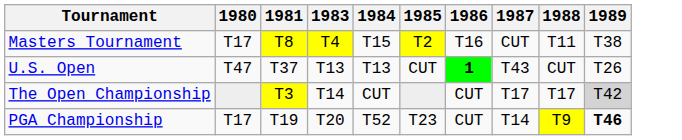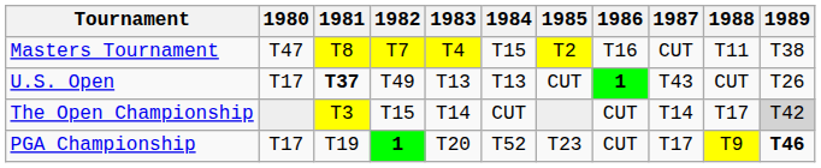+ column: 1982 | T7 | T49 | T15 | 1
Masters Tournament | 1980: T17 -> T47
U.S. Open | 1980: T47 -> T17
U.S. Open | 1981: normal -> bold
The Open Championship | 1987: T17 -> T14
PGA Championship | 1987: T14 -> T17
